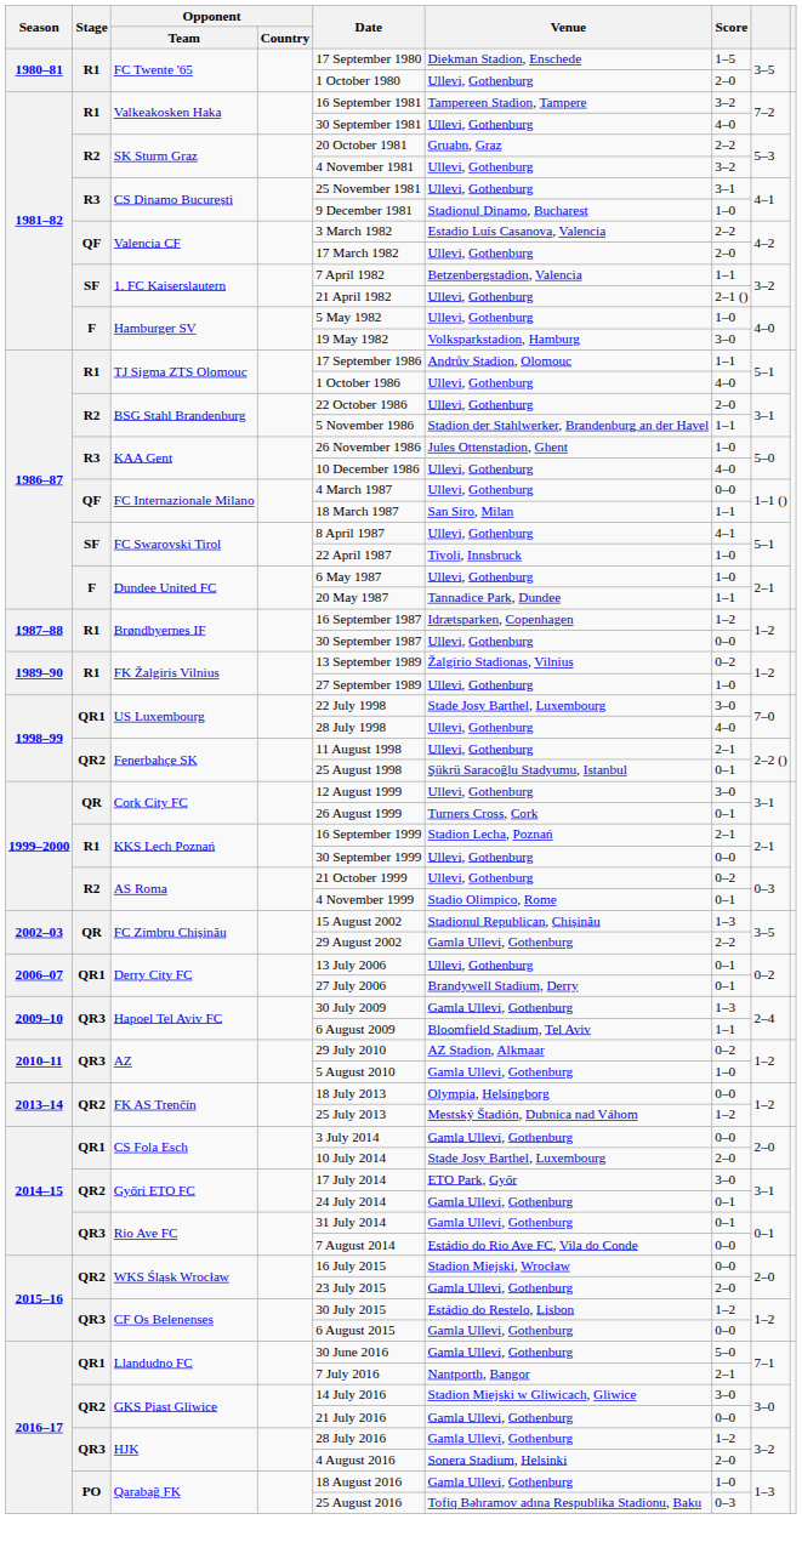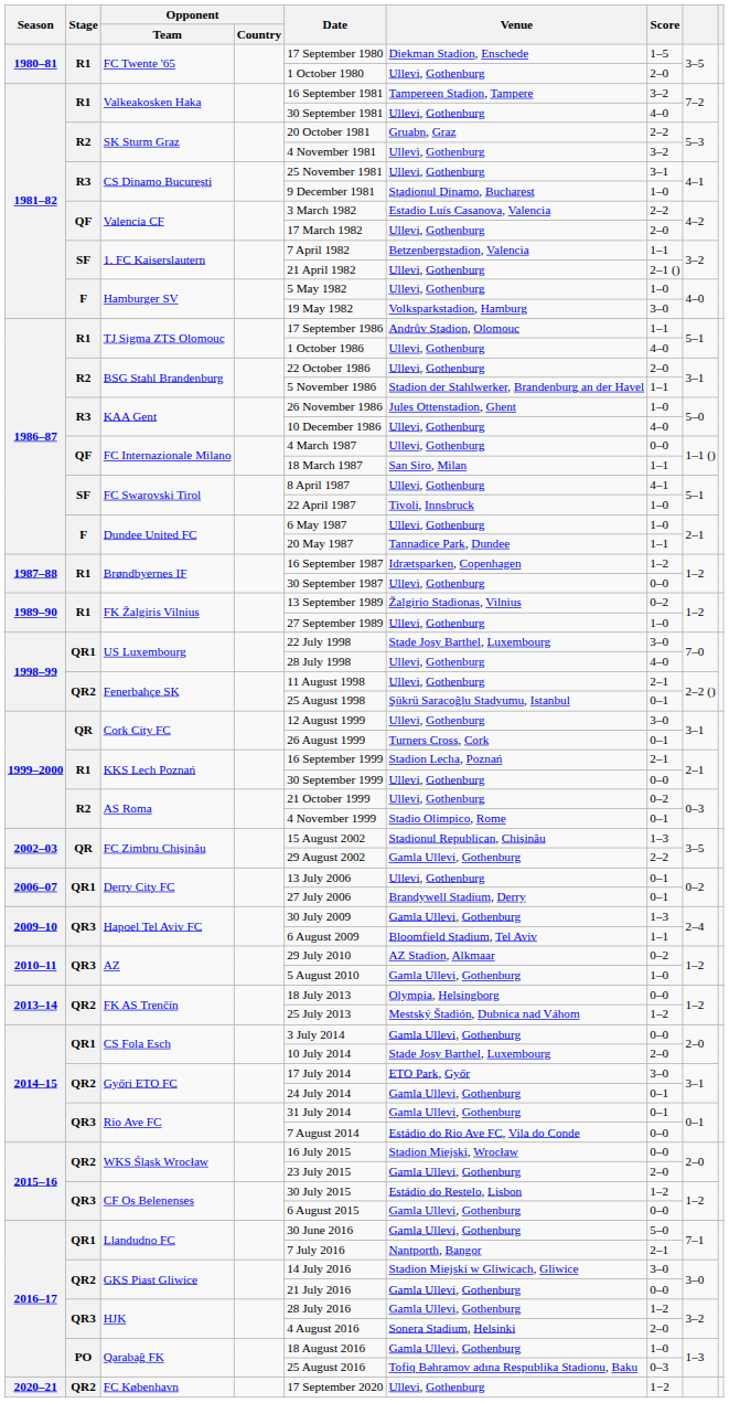+ row: 2020–21 | QR2 | FC København | 17 September 2020 | Ullevi, Gothenburg | 1−2
